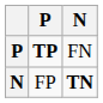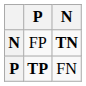rows swapped: TP <-> FP
